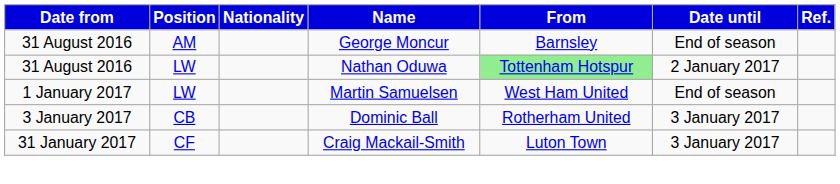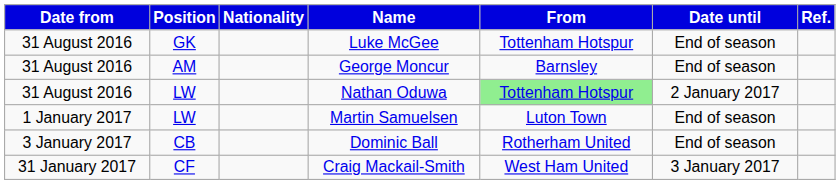+ row: 31 August 2016 | GK | Luke McGee | Tottenham Hotspur | End of season
Martin Samuelsen | From: West Ham United -> Luton Town
Dominic Ball | Date until: 3 January 2017 -> End of season
Craig Mackail-Smith | From: Luton Town -> West Ham United
